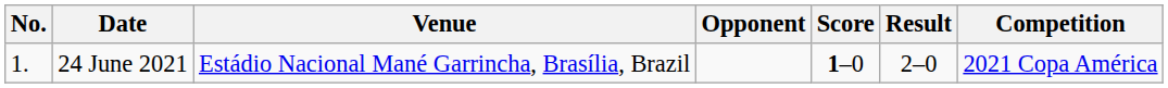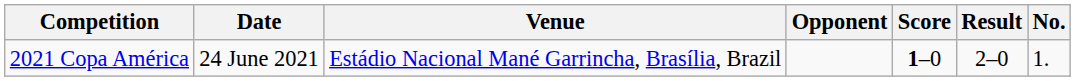columns swapped: No. <-> Competition
